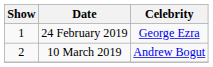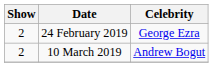24 February 2019 | Show: 1 -> 2
